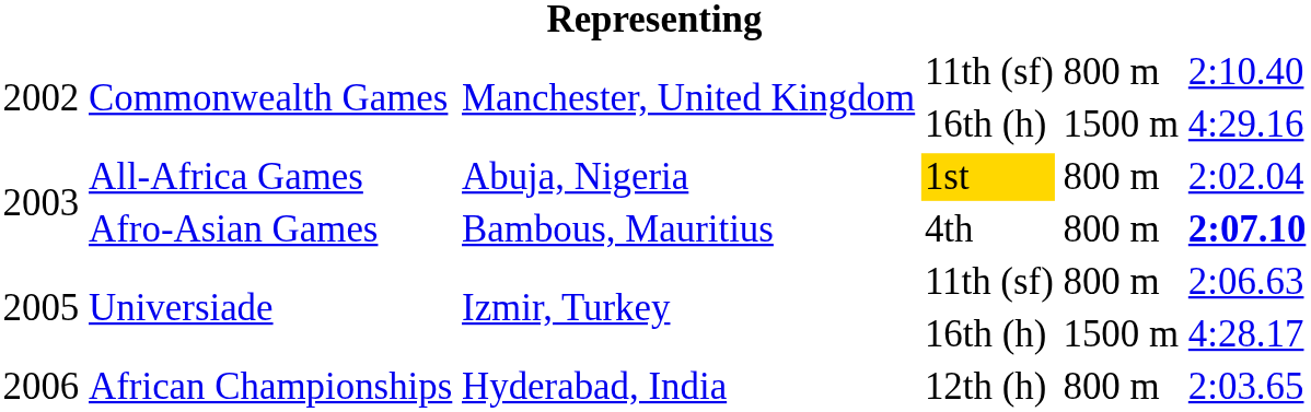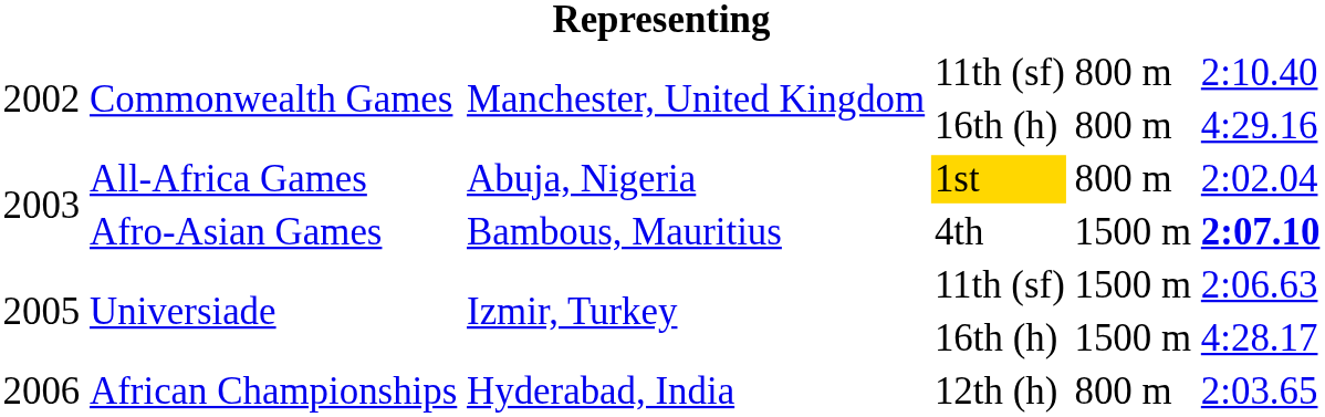Commonwealth Games / 16th (h) | column 5: 1500 m -> 800 m
Afro-Asian Games | column 5: 800 m -> 1500 m
Universiade / 11th (sf) | column 5: 800 m -> 1500 m
